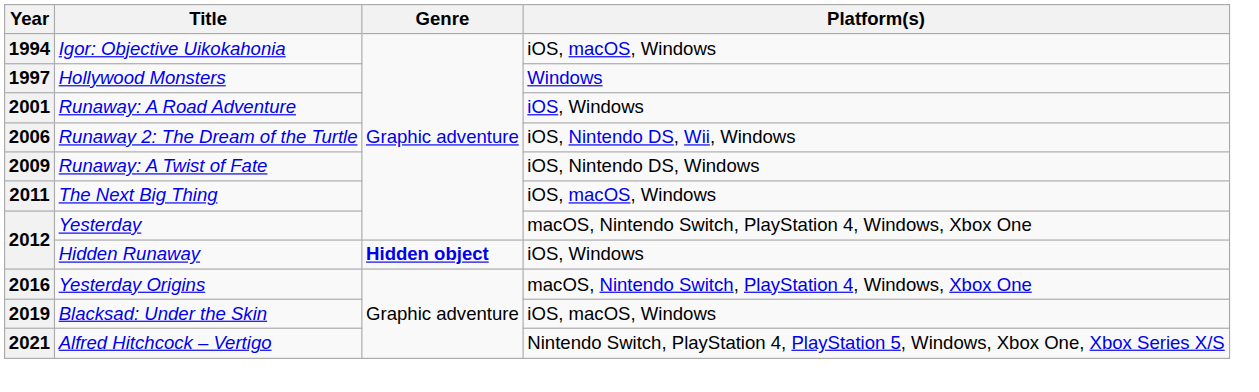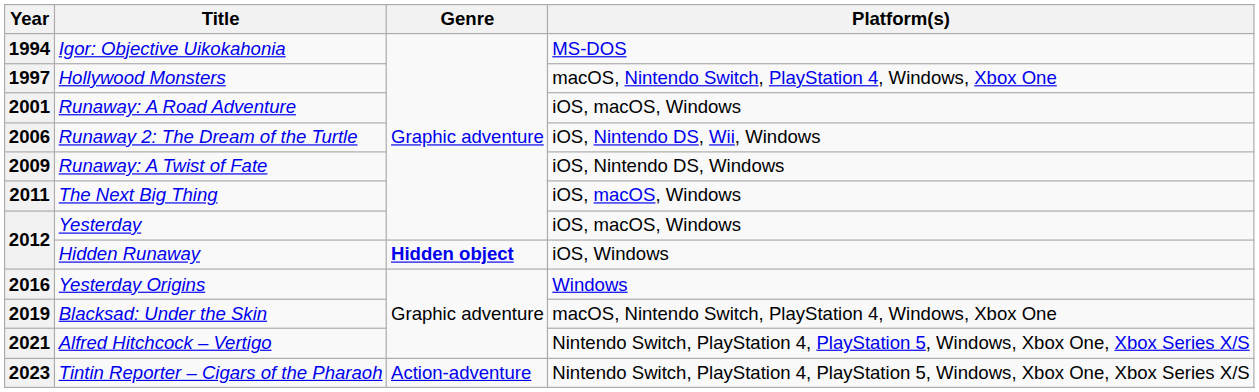1994 | Platform(s): iOS, macOS, Windows -> MS-DOS
1997 | Platform(s): Windows -> macOS, Nintendo Switch, PlayStation 4, Windows, Xbox One
2001 | Platform(s): iOS, Windows -> iOS, macOS, Windows
2012 / Yesterday | Platform(s): macOS, Nintendo Switch, PlayStation 4, Windows, Xbox One -> iOS, macOS, Windows
2016 | Platform(s): macOS, Nintendo Switch, PlayStation 4, Windows, Xbox One -> Windows
2019 | Platform(s): iOS, macOS, Windows -> macOS, Nintendo Switch, PlayStation 4, Windows, Xbox One
+ row: 2023 | Tintin Reporter – Cigars of the Pharaoh | Action-adventure | Nintendo Switch, PlayStation 4, PlayStation 5, Windows, Xbox One, Xbox Series X/S
